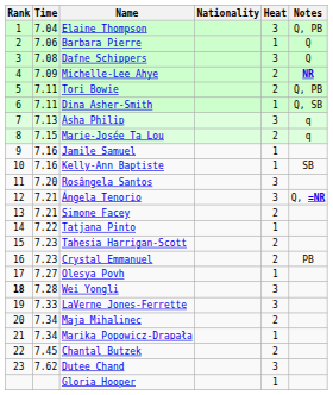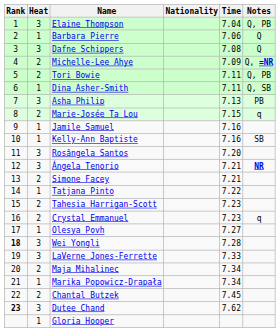columns swapped: Heat <-> Time
Michelle-Lee Ahye | Notes: NR -> Q, =NR
Asha Philip | Notes: q -> PB
Ángela Tenorio | Notes: Q, =NR -> NR
Crystal Emmanuel | Notes: PB -> q
Dutee Chand | Rank: normal -> bold
